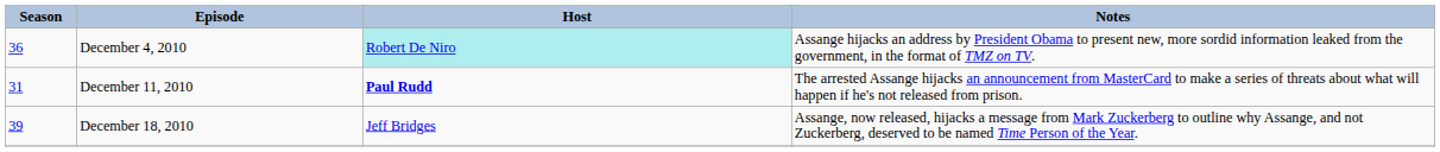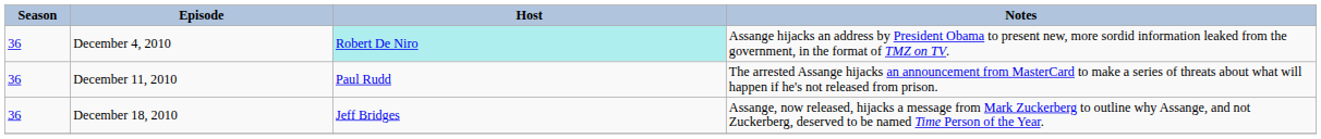December 11, 2010 | Season: 31 -> 36
December 11, 2010 | Host: bold -> normal
December 18, 2010 | Season: 39 -> 36
